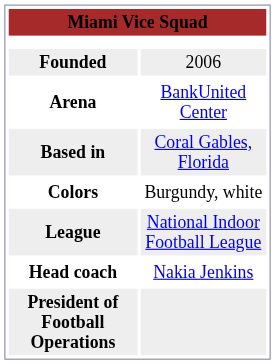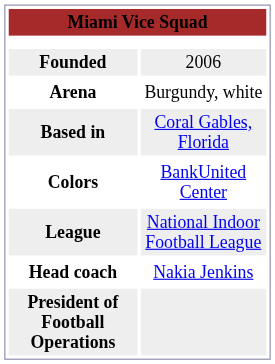Arena | column 2: BankUnited Center -> Burgundy, white
Colors | column 2: Burgundy, white -> BankUnited Center
